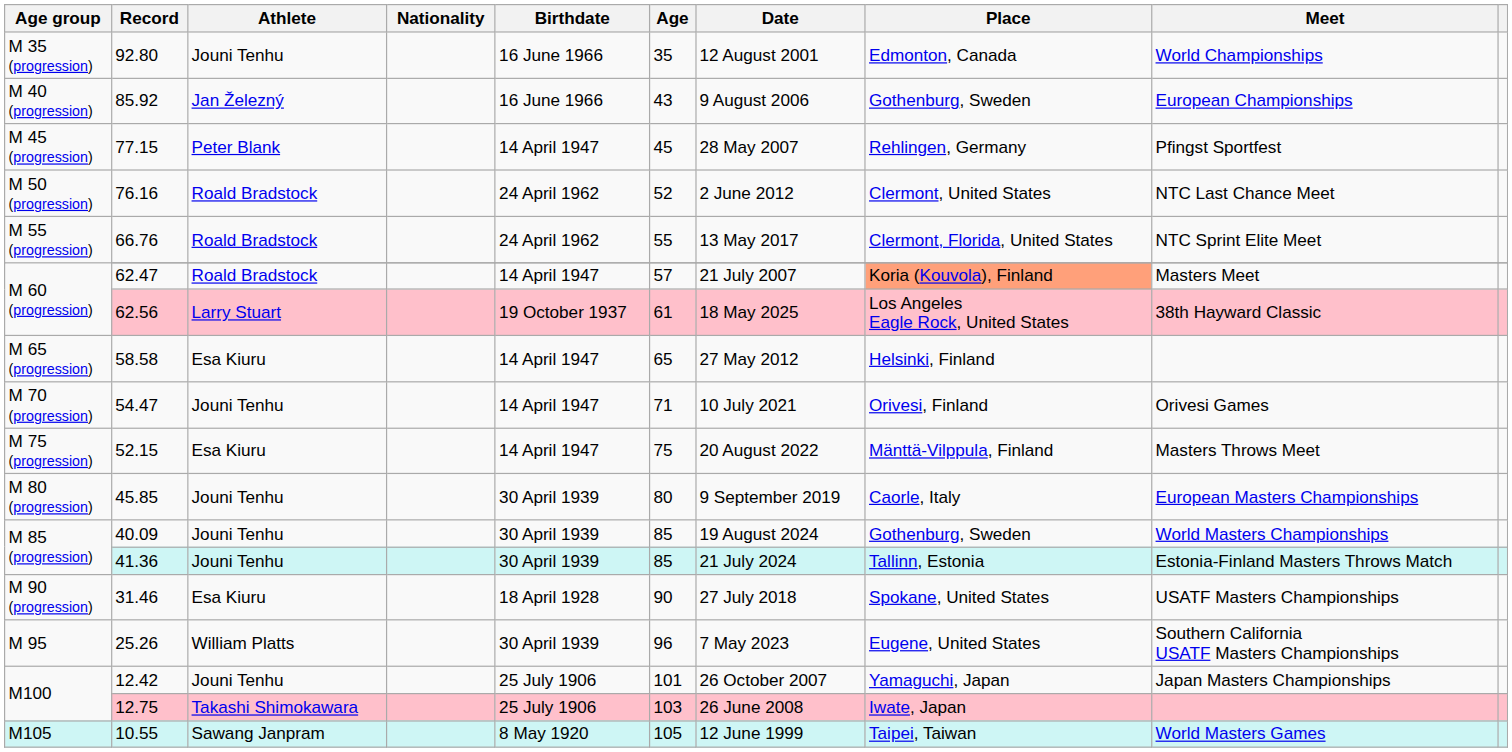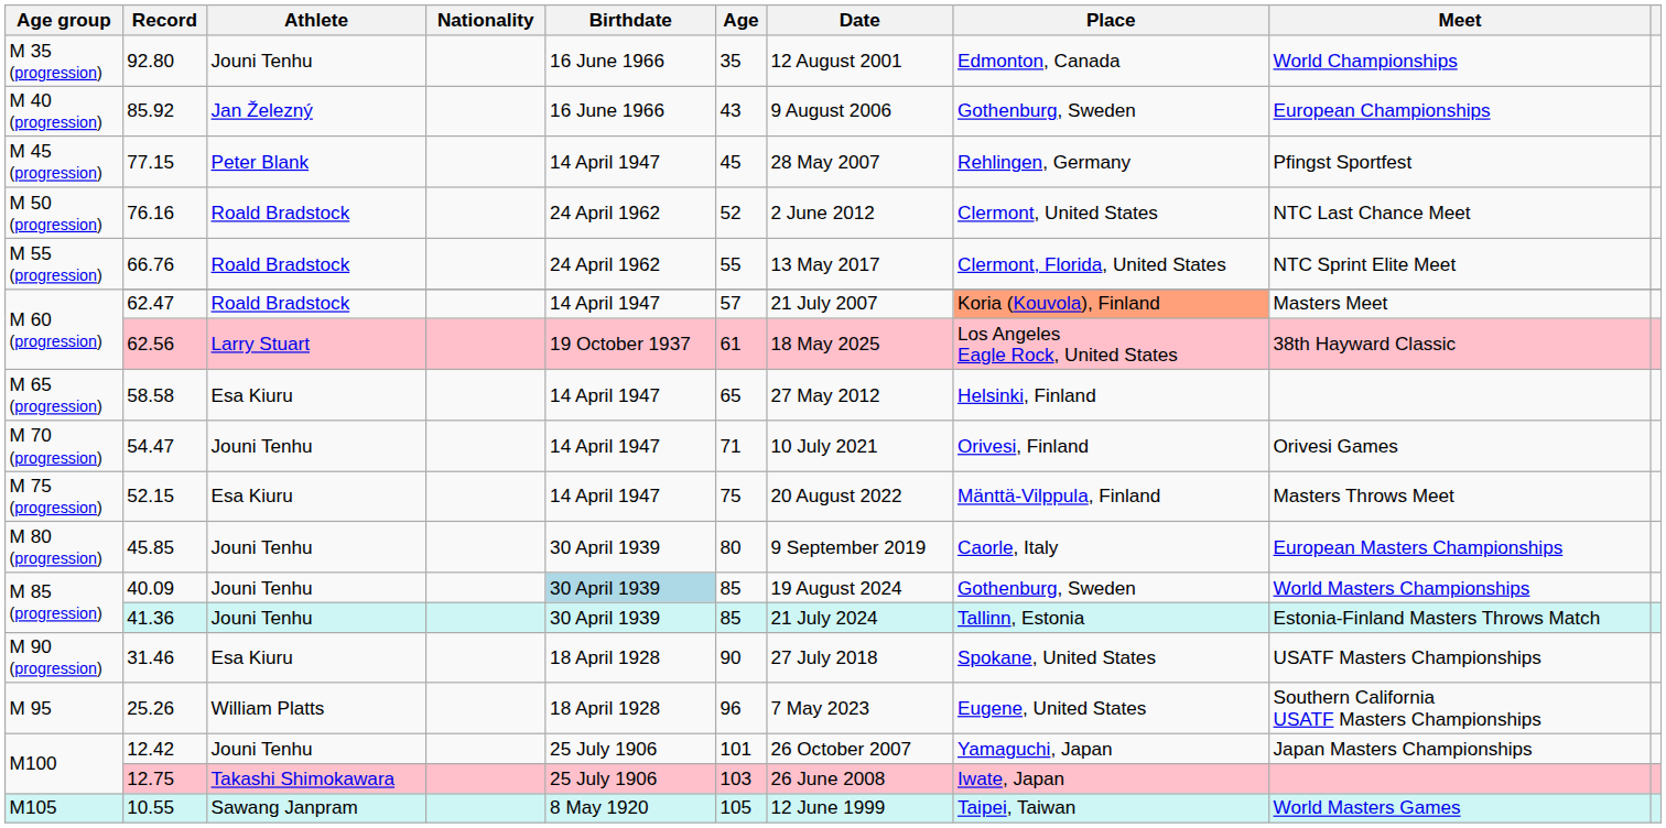40.09 | Birthdate: no background -> lightblue background
25.26 | Birthdate: 30 April 1939 -> 18 April 1928
